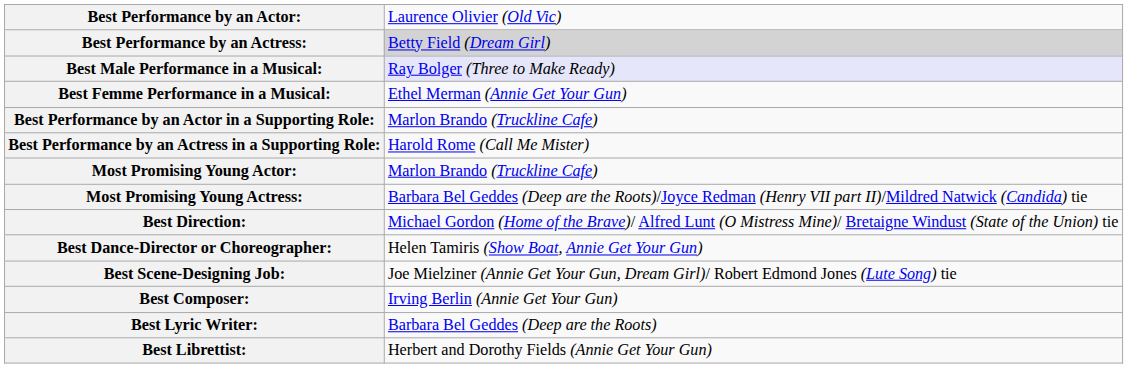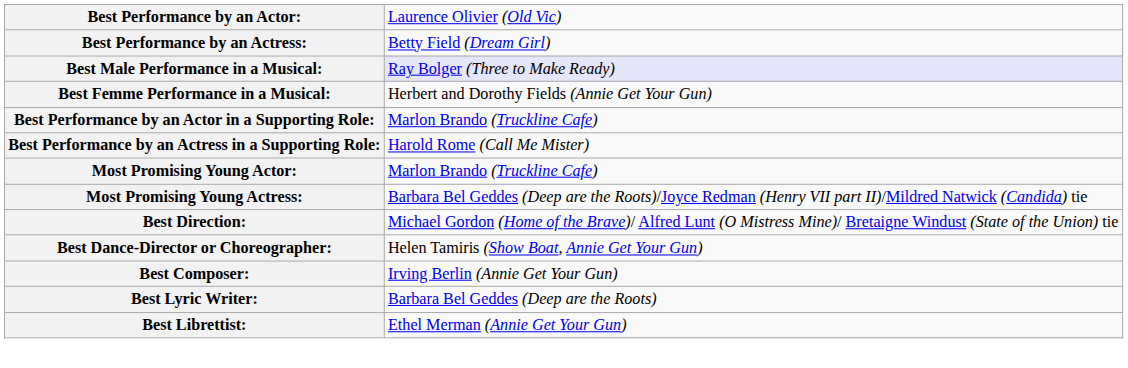Best Performance by an Actress: | column 2: lightgrey background -> no background
Best Femme Performance in a Musical: | column 2: Ethel Merman (Annie Get Your Gun) -> Herbert and Dorothy Fields (Annie Get Your Gun)
- row: Best Scene-Designing Job: | Joe Mielziner (Annie Get Your Gun, Dream Girl)/ Robert Edmond Jones (Lute Song) tie
Best Librettist: | column 2: Herbert and Dorothy Fields (Annie Get Your Gun) -> Ethel Merman (Annie Get Your Gun)
